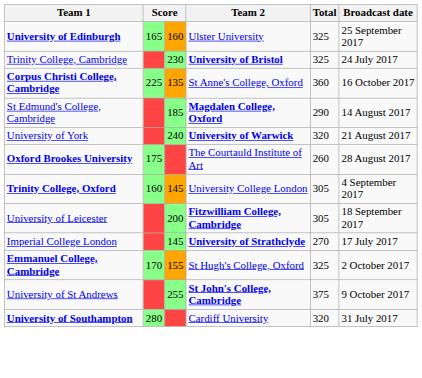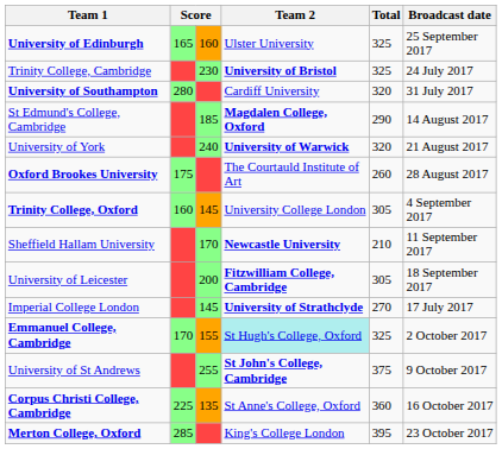rows swapped: University of Southampton <-> Corpus Christi College, Cambridge
+ row: Sheffield Hallam University | 170 | Newcastle University | 210 | 11 September 2017
Emmanuel College, Cambridge | Team 2: no background -> paleturquoise background
+ row: Merton College, Oxford | 285 | King's College London | 395 | 23 October 2017
